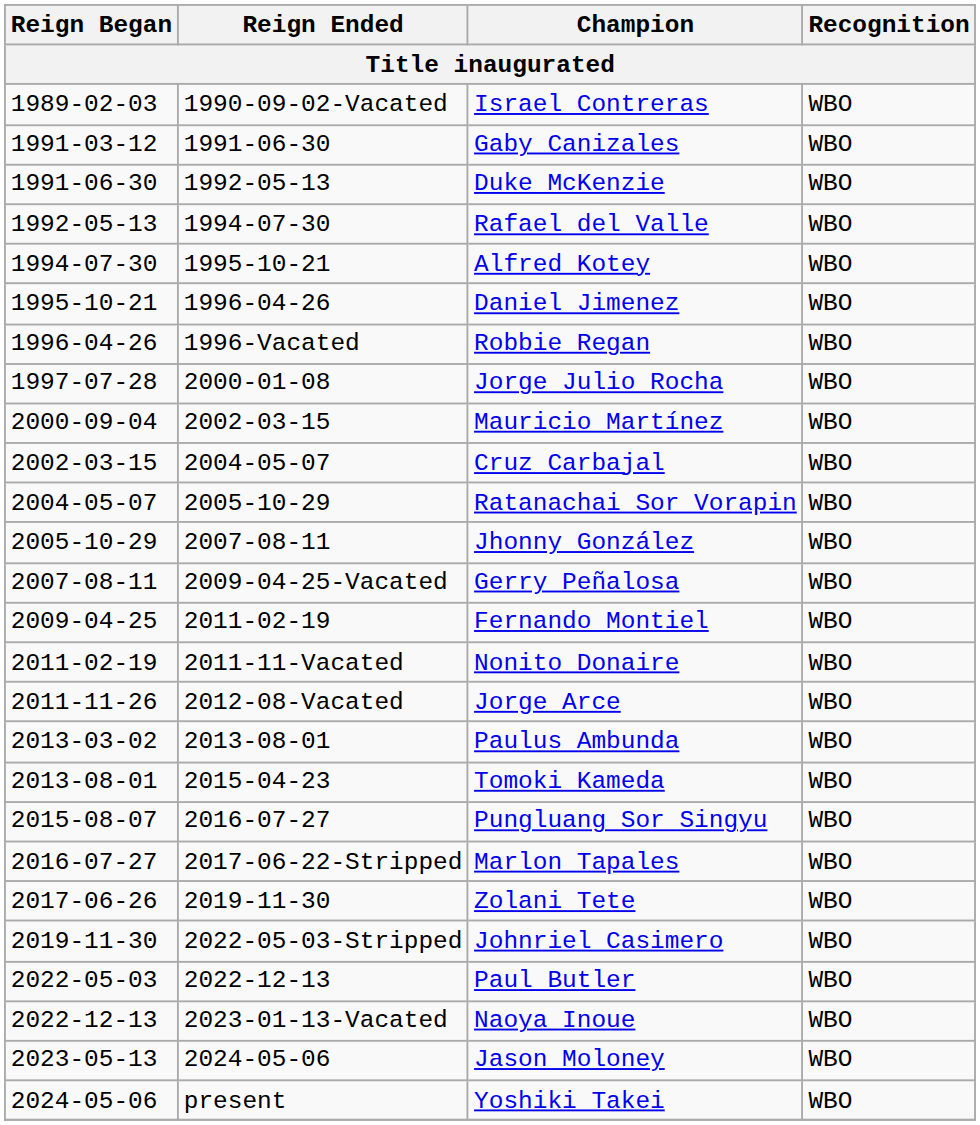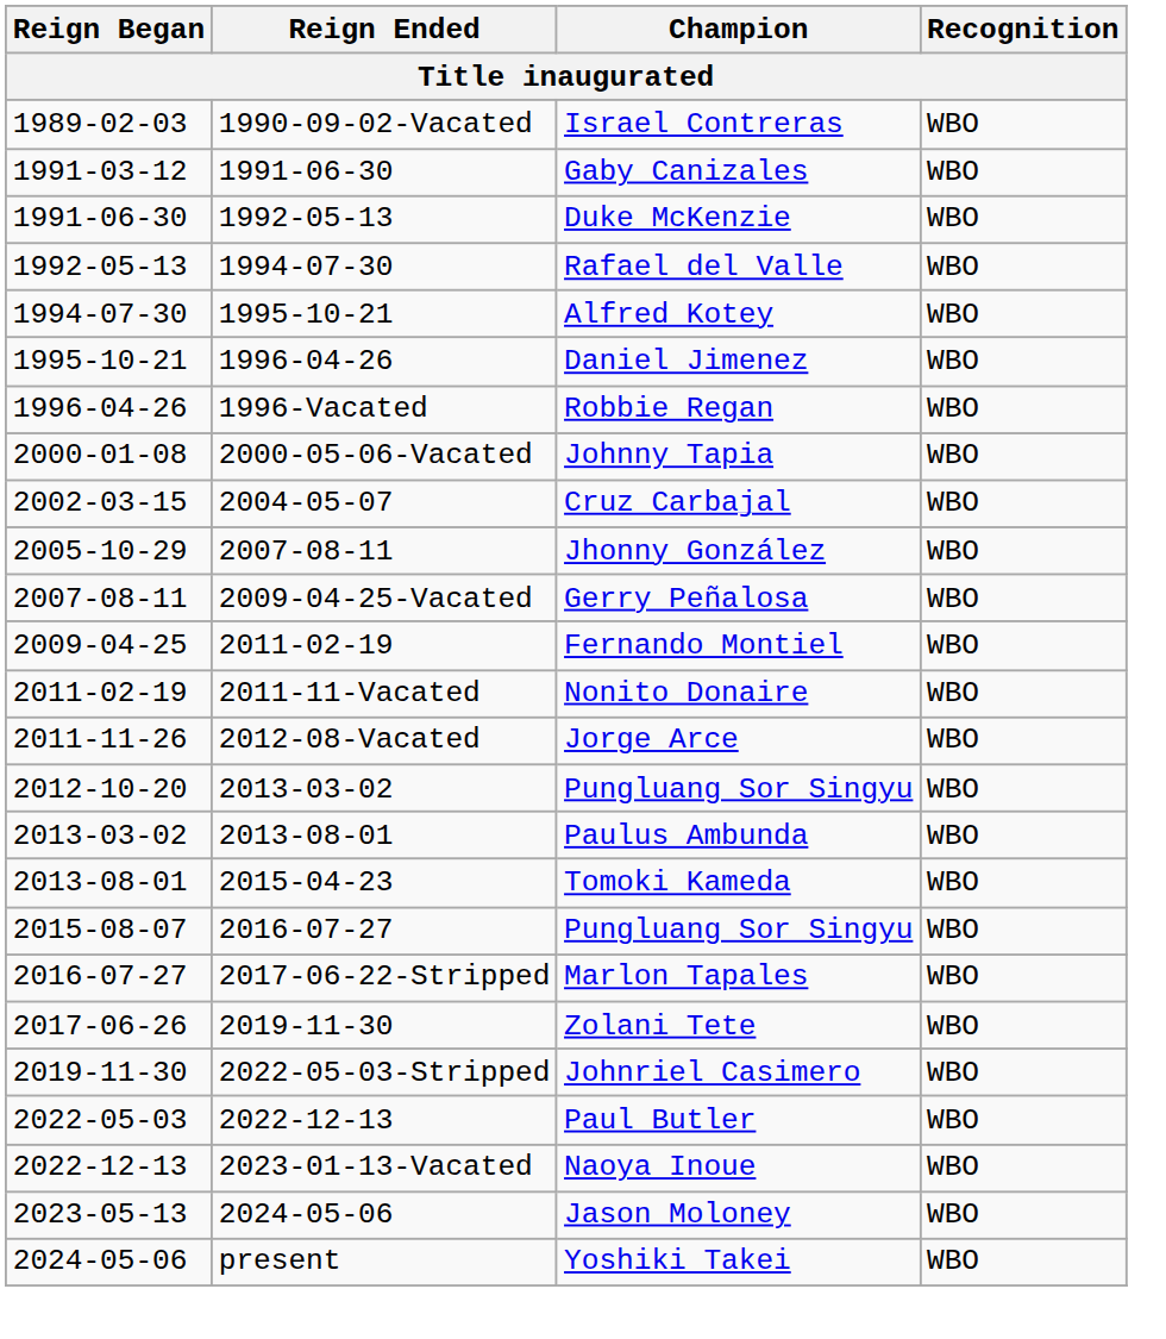- row: 1997-07-28 | 2000-01-08 | Jorge Julio Rocha | WBO
+ row: 2000-01-08 | 2000-05-06-Vacated | Johnny Tapia | WBO
- row: 2000-09-04 | 2002-03-15 | Mauricio Martínez | WBO
- row: 2004-05-07 | 2005-10-29 | Ratanachai Sor Vorapin | WBO
+ row: 2012-10-20 | 2013-03-02 | Pungluang Sor Singyu | WBO
